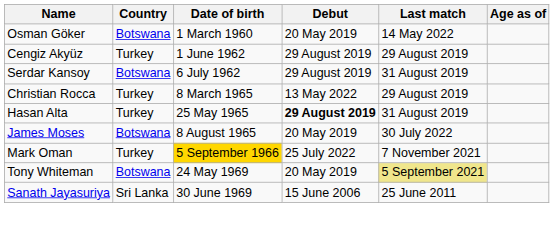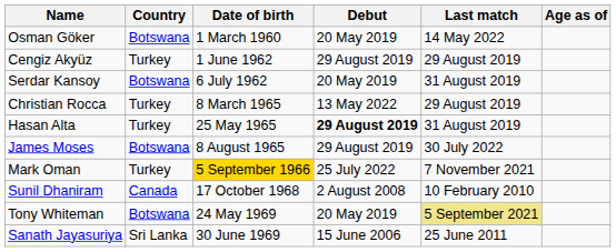Serdar Kansoy | Debut: 29 August 2019 -> 20 May 2019
James Moses | Debut: 20 May 2019 -> 29 August 2019
+ row: Sunil Dhaniram | Canada | 17 October 1968 | 2 August 2008 | 10 February 2010
